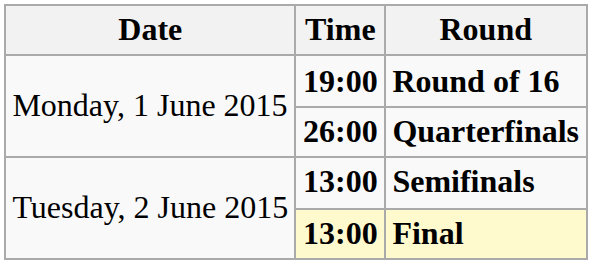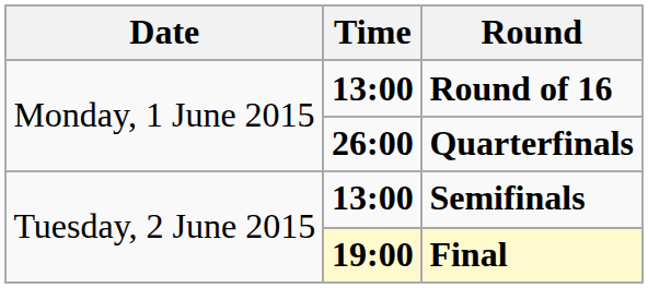Round of 16 | Time: 19:00 -> 13:00
Final | Time: 13:00 -> 19:00
